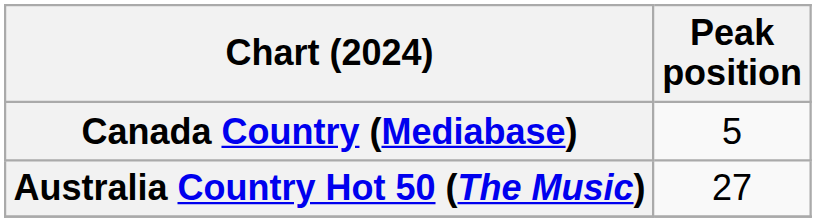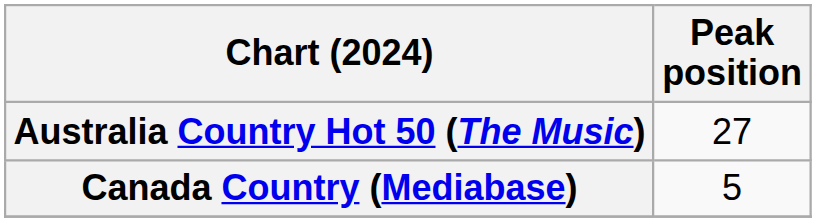rows swapped: Australia Country Hot 50 (The Music) <-> Canada Country (Mediabase)
